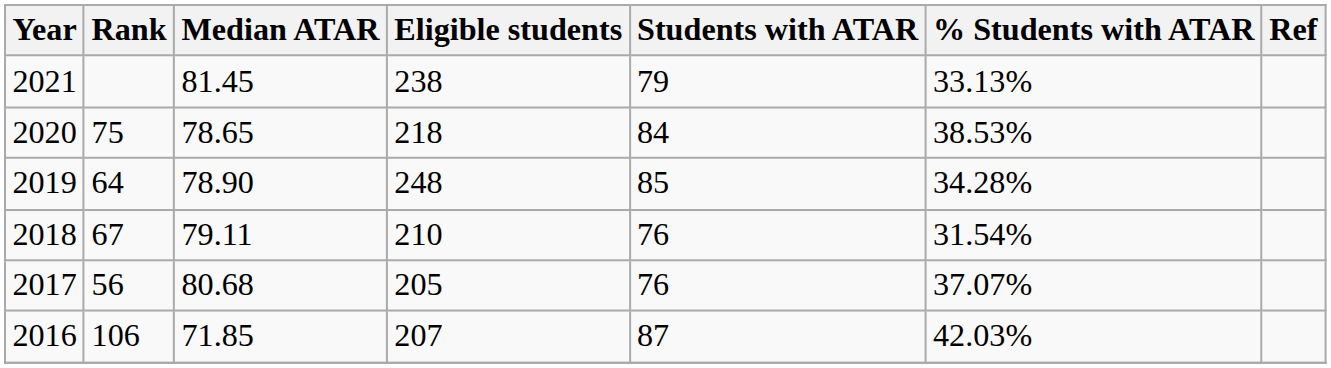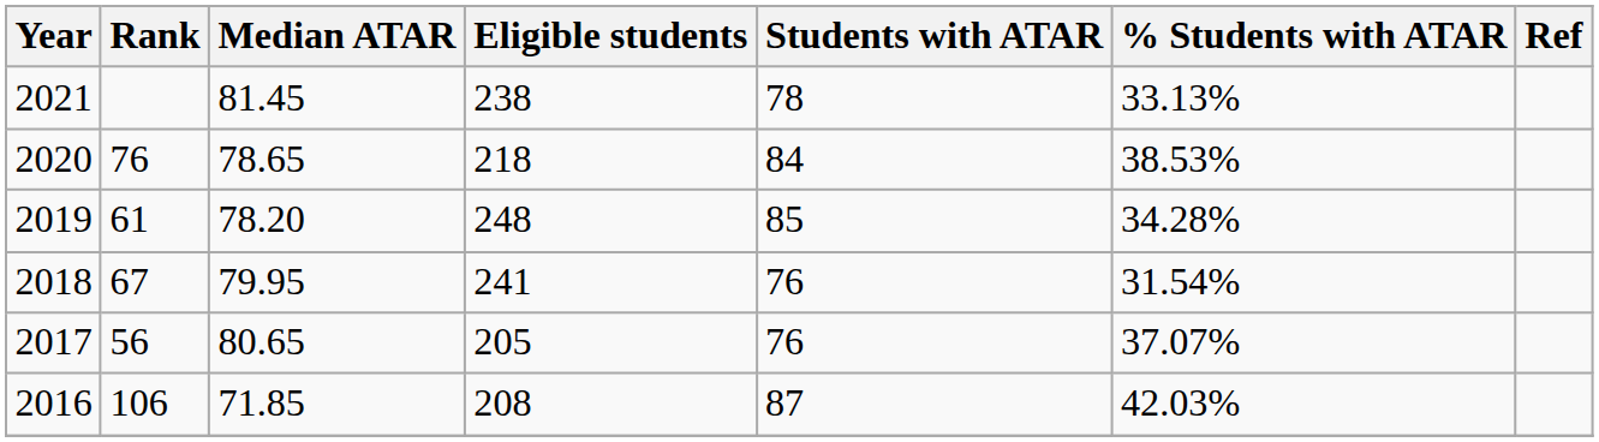2021 | Students with ATAR: 79 -> 78
2020 | Rank: 75 -> 76
2019 | Rank: 64 -> 61
2019 | Median ATAR: 78.90 -> 78.20
2018 | Median ATAR: 79.11 -> 79.95
2018 | Eligible students: 210 -> 241
2017 | Median ATAR: 80.68 -> 80.65
2016 | Eligible students: 207 -> 208
